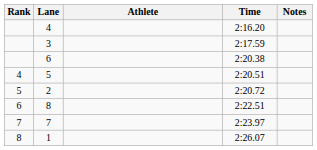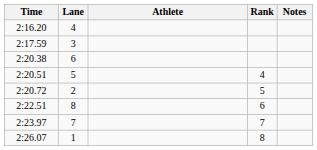columns swapped: Rank <-> Time
